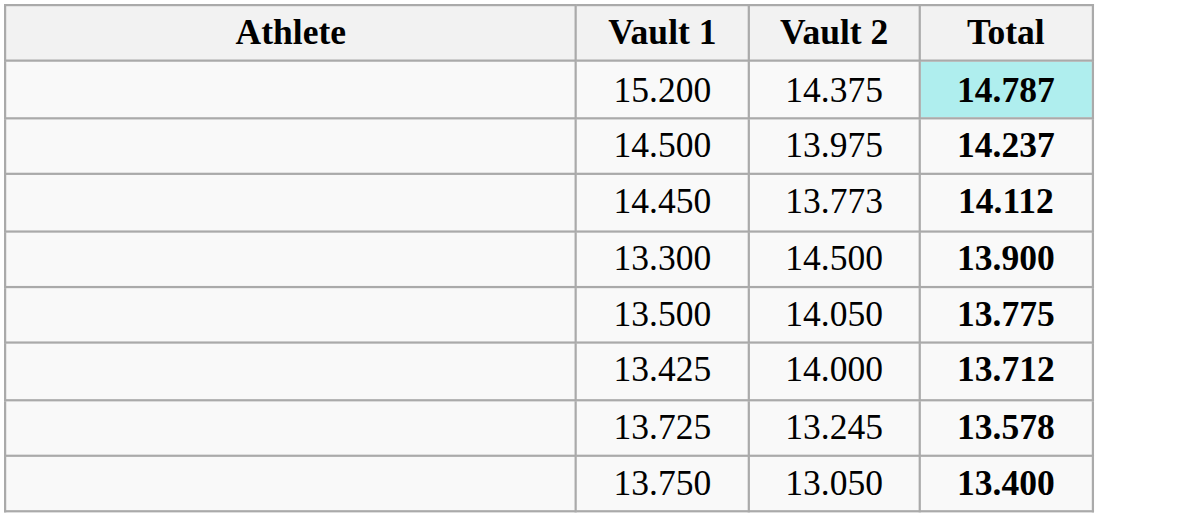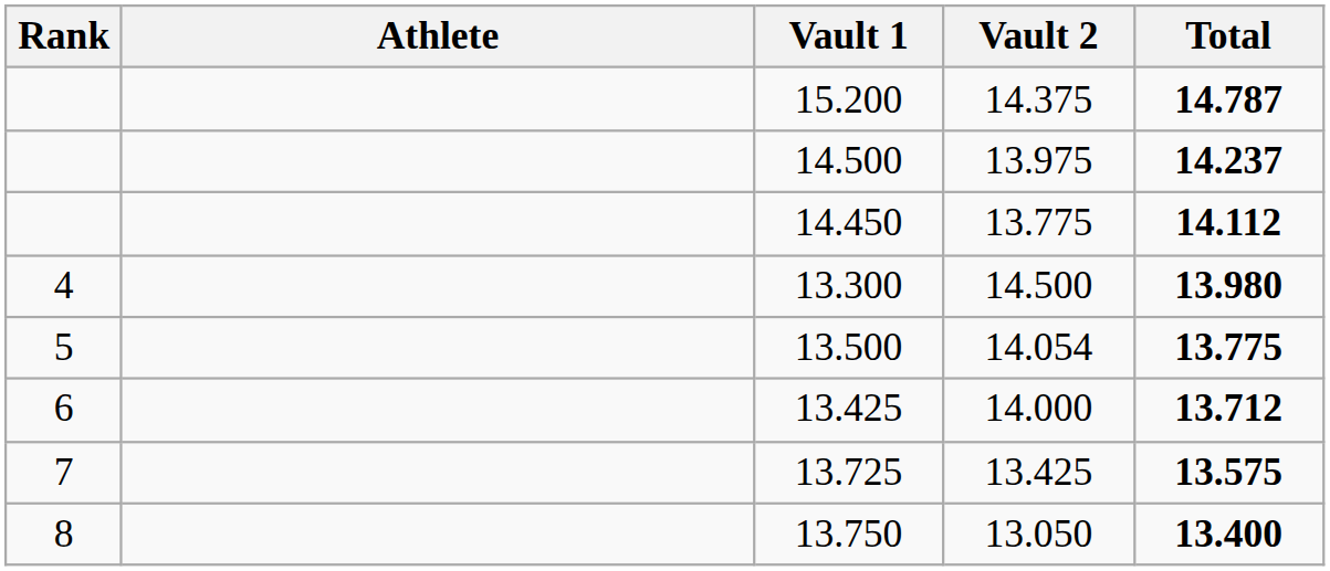+ column: Rank | 4 | 5 | 6 | 7 | 8
15.200 | Total: paleturquoise background -> no background
14.450 | Vault 2: 13.773 -> 13.775
13.300 | Total: 13.900 -> 13.980
13.500 | Vault 2: 14.050 -> 14.054
13.725 | Vault 2: 13.245 -> 13.425
13.725 | Total: 13.578 -> 13.575
